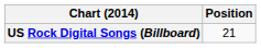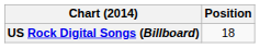US Rock Digital Songs (Billboard) | Position: 21 -> 18
